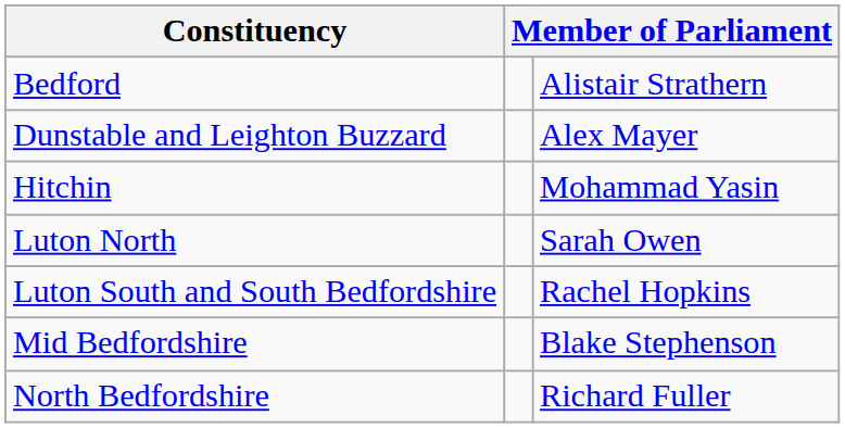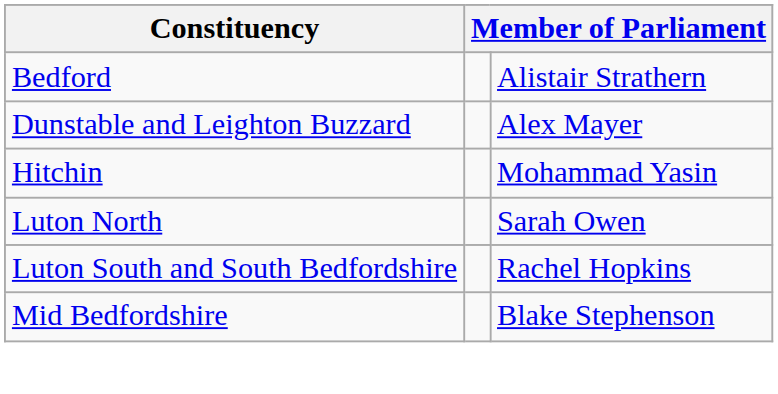- row: North Bedfordshire | Richard Fuller
